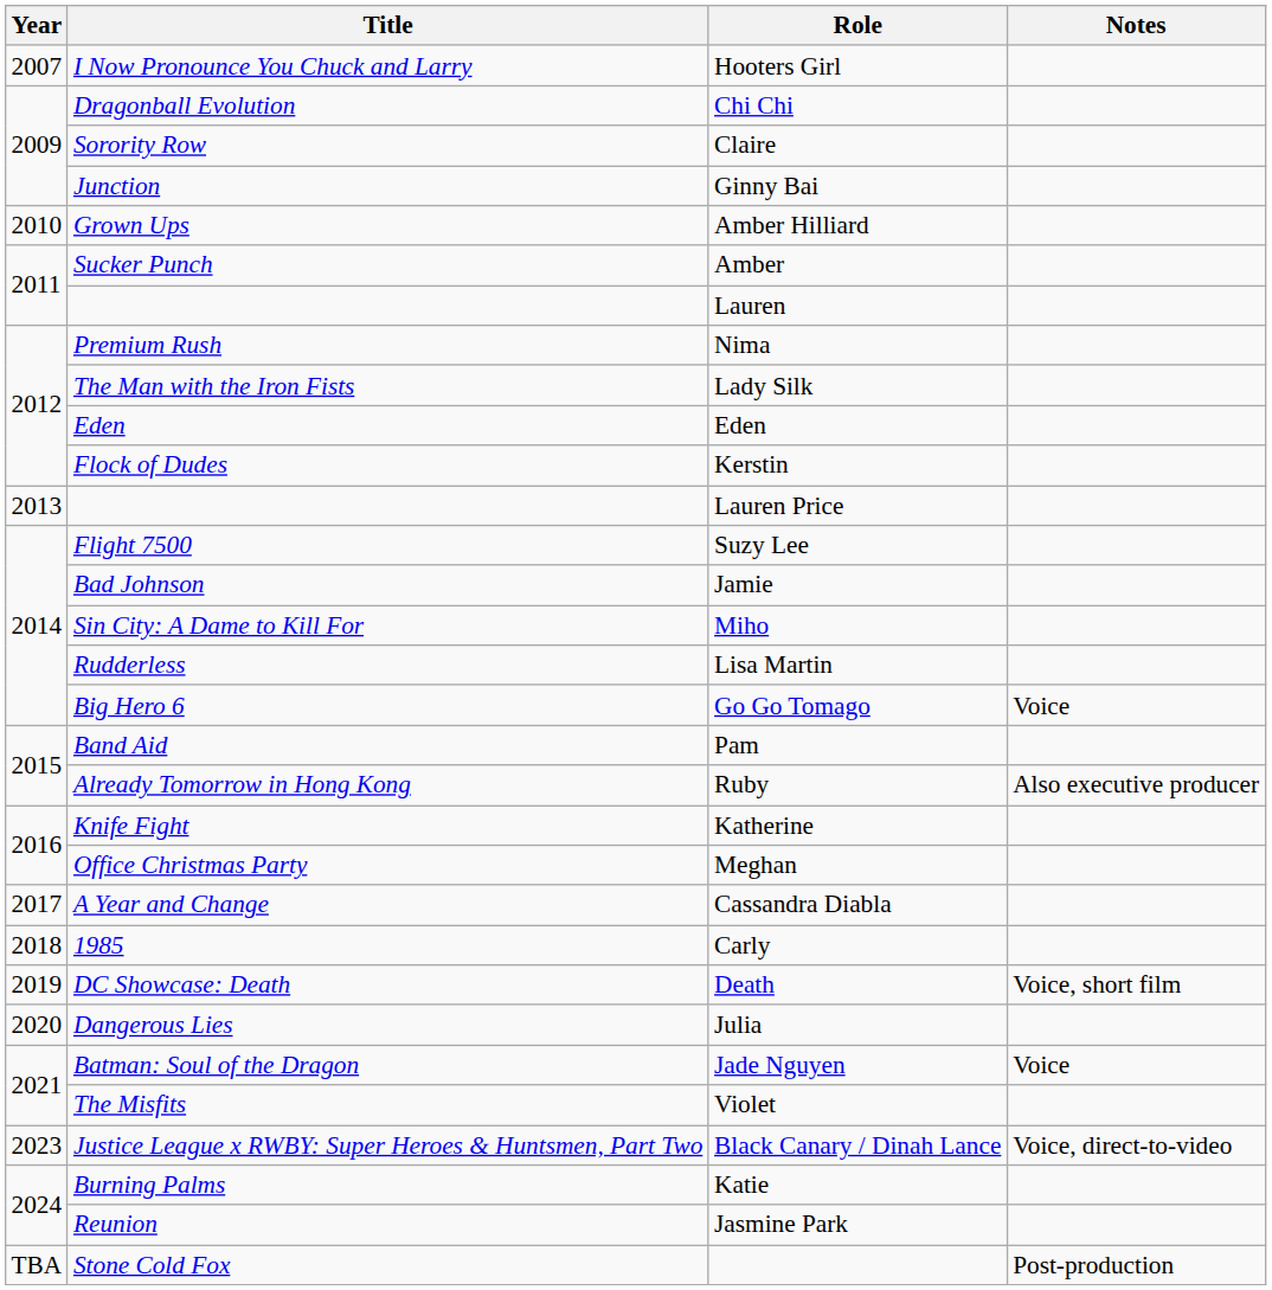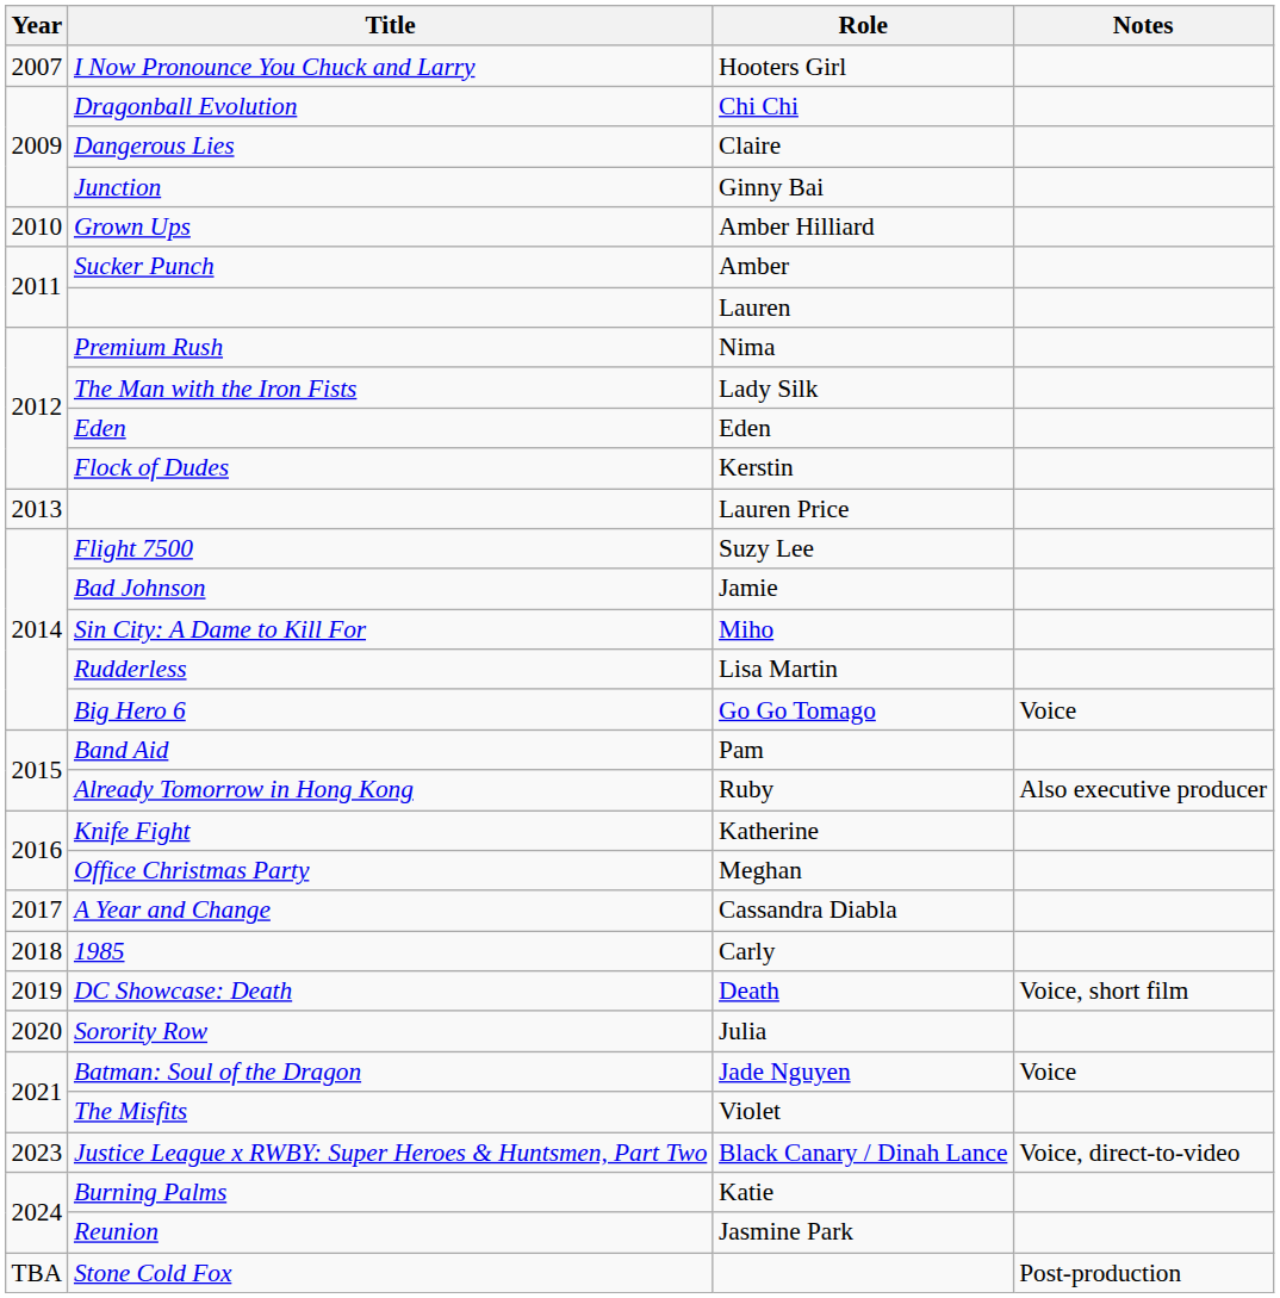Claire | Title: Sorority Row -> Dangerous Lies
Julia | Title: Dangerous Lies -> Sorority Row
